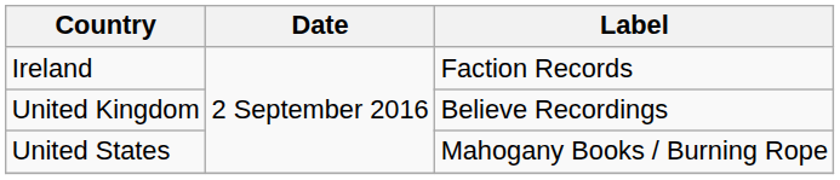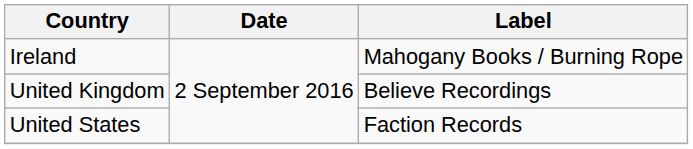Ireland | Label: Faction Records -> Mahogany Books / Burning Rope
United States | Label: Mahogany Books / Burning Rope -> Faction Records
